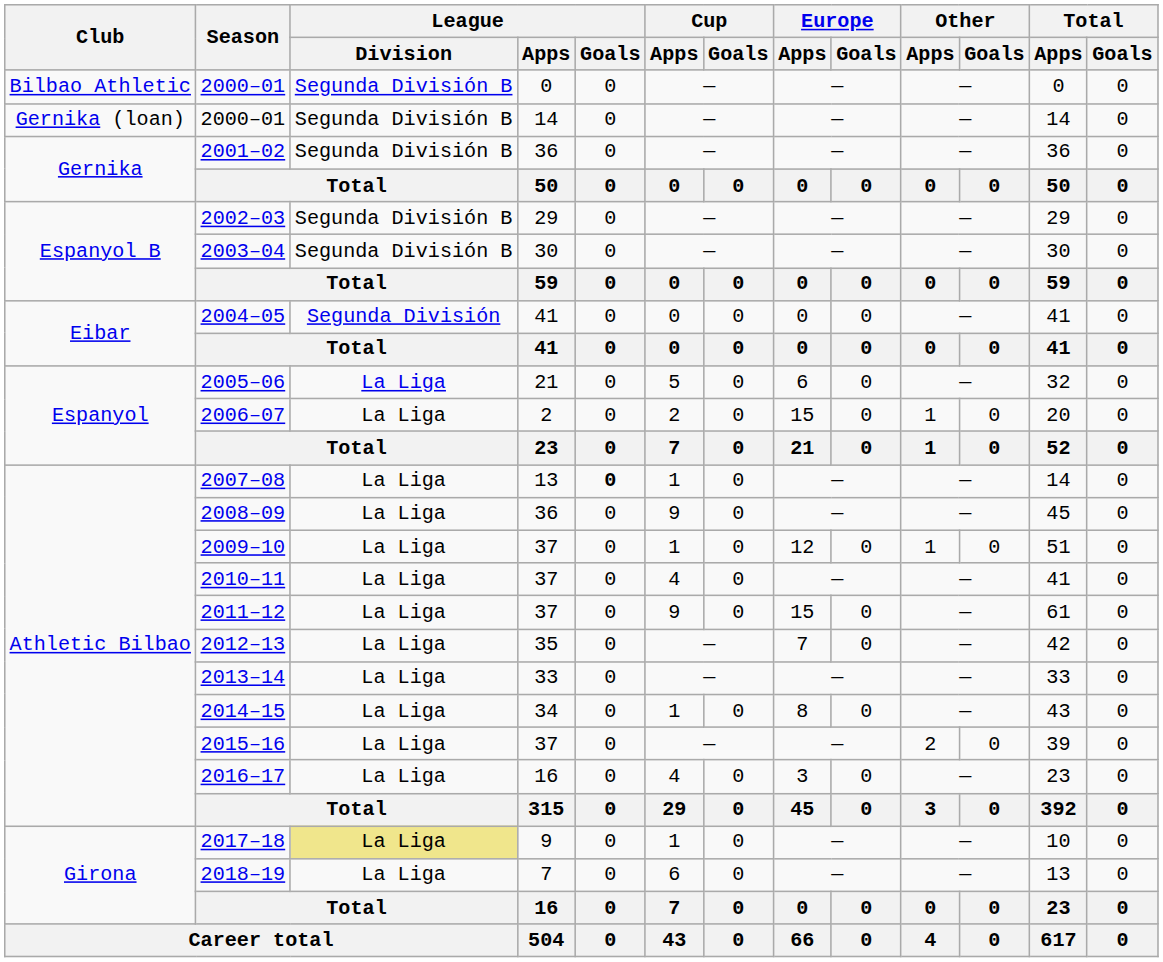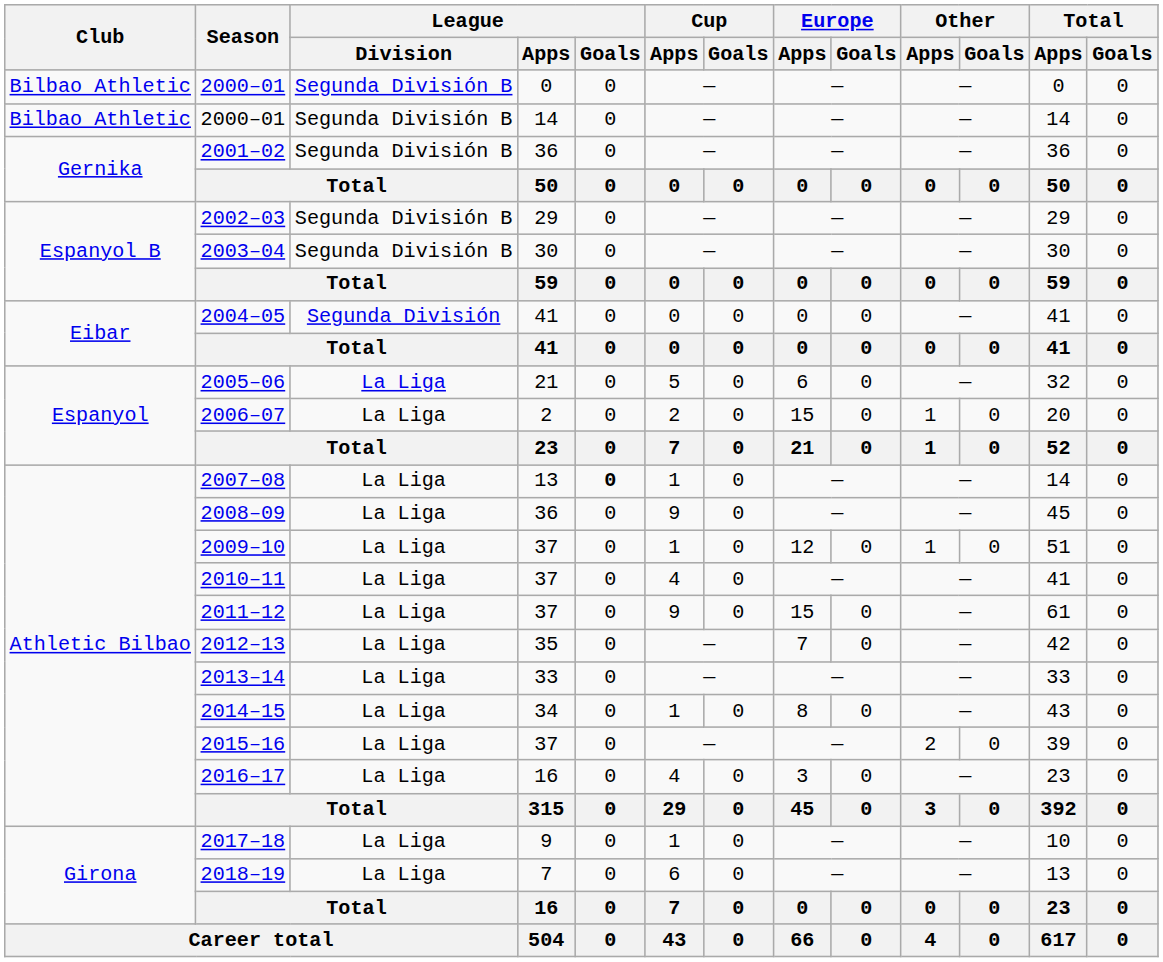2000–01 / 14 | Club: Gernika (loan) -> Bilbao Athletic
2017–18 | League / Division: khaki background -> no background
